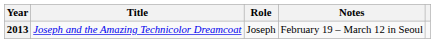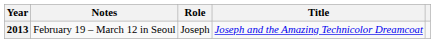columns swapped: Title <-> Notes
